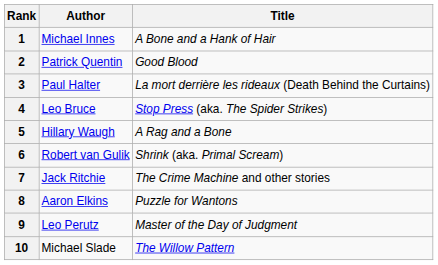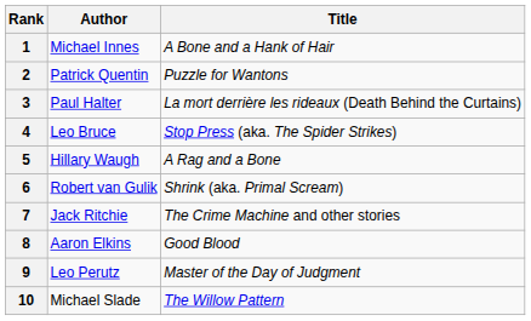2 | Title: Good Blood -> Puzzle for Wantons
8 | Title: Puzzle for Wantons -> Good Blood
